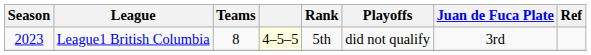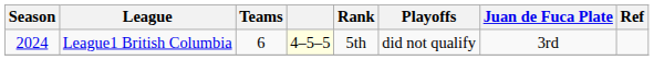League1 British Columbia | Season: 2023 -> 2024
League1 British Columbia | Teams: 8 -> 6
